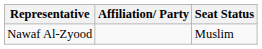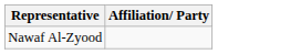- column: Seat Status | Muslim
